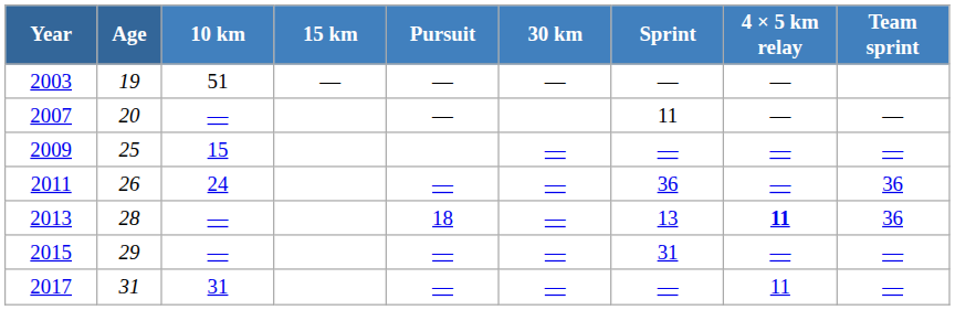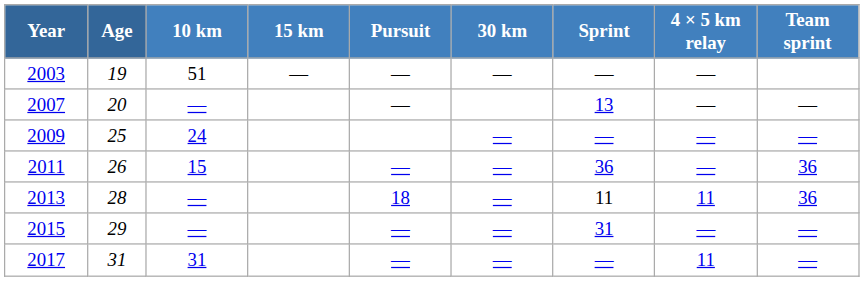2007 | Sprint: 11 -> 13
2009 | 10 km: 15 -> 24
2011 | 10 km: 24 -> 15
2013 | Sprint: 13 -> 11
2013 | 4 × 5 km relay: bold -> normal
